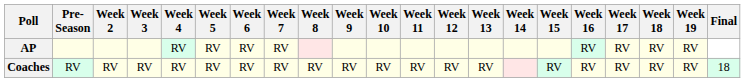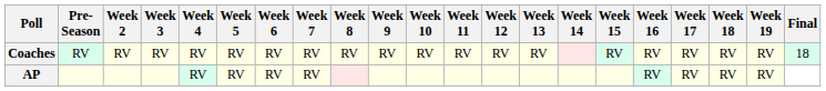rows swapped: AP <-> Coaches
